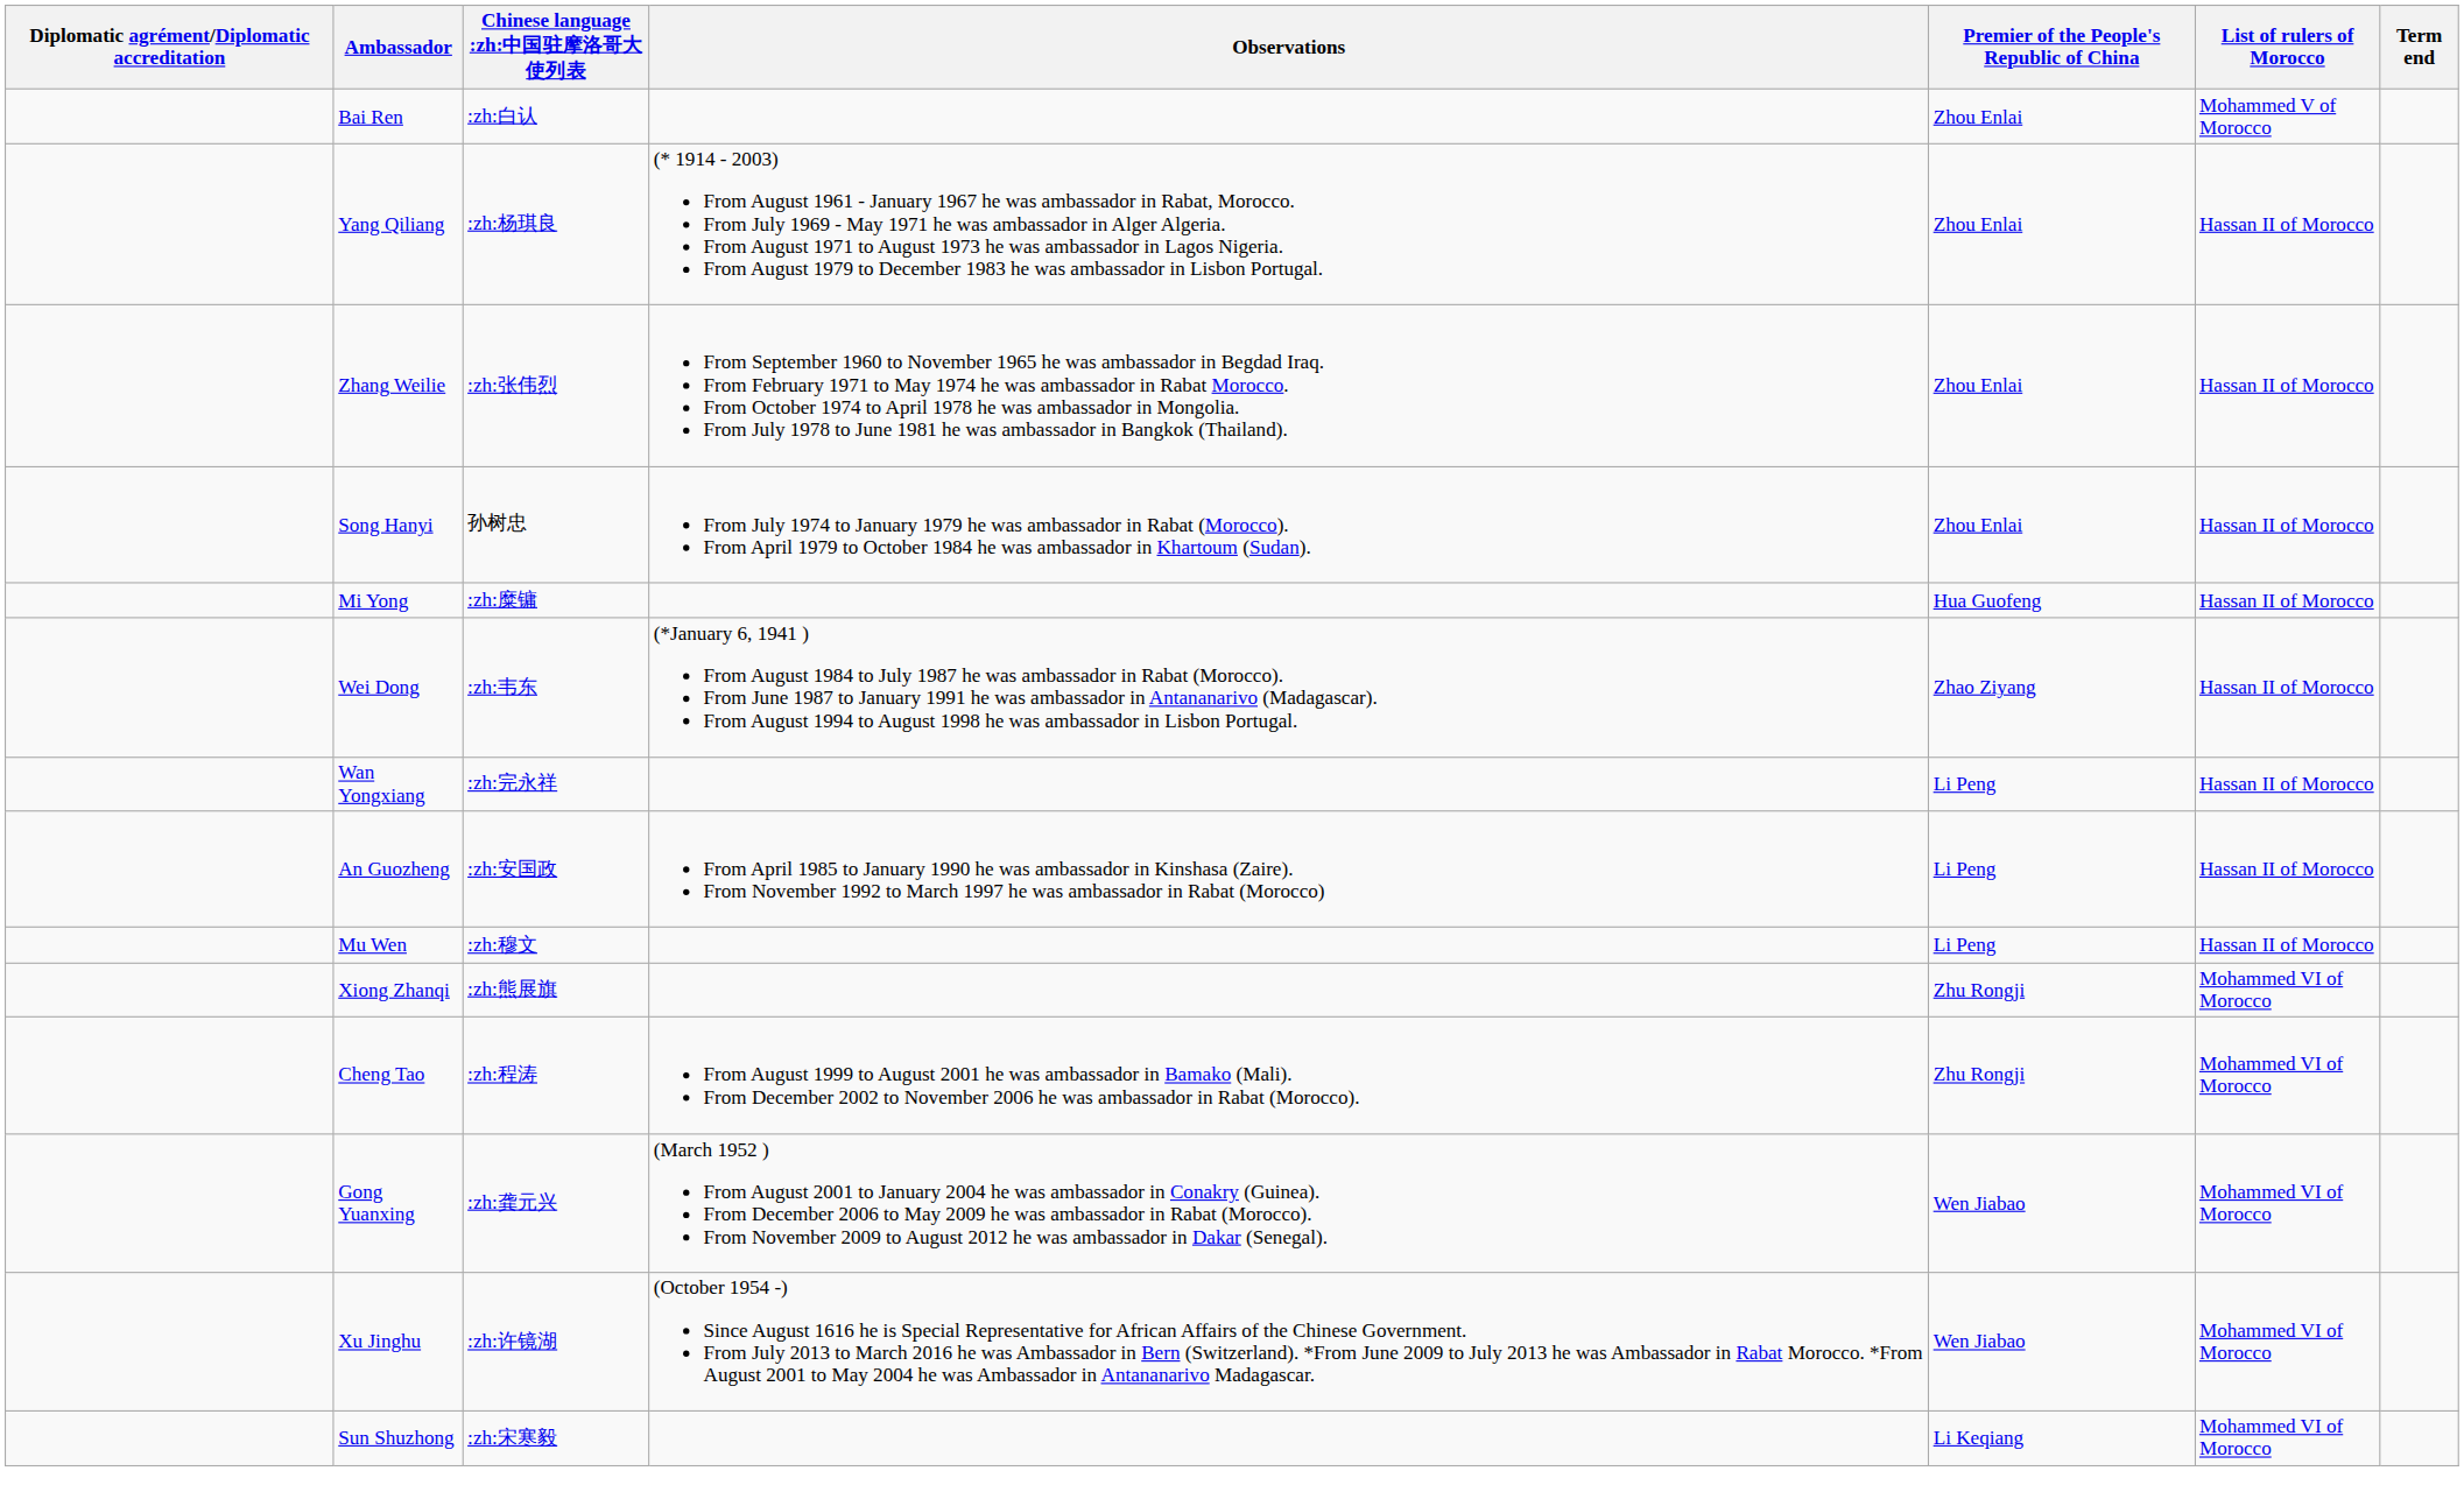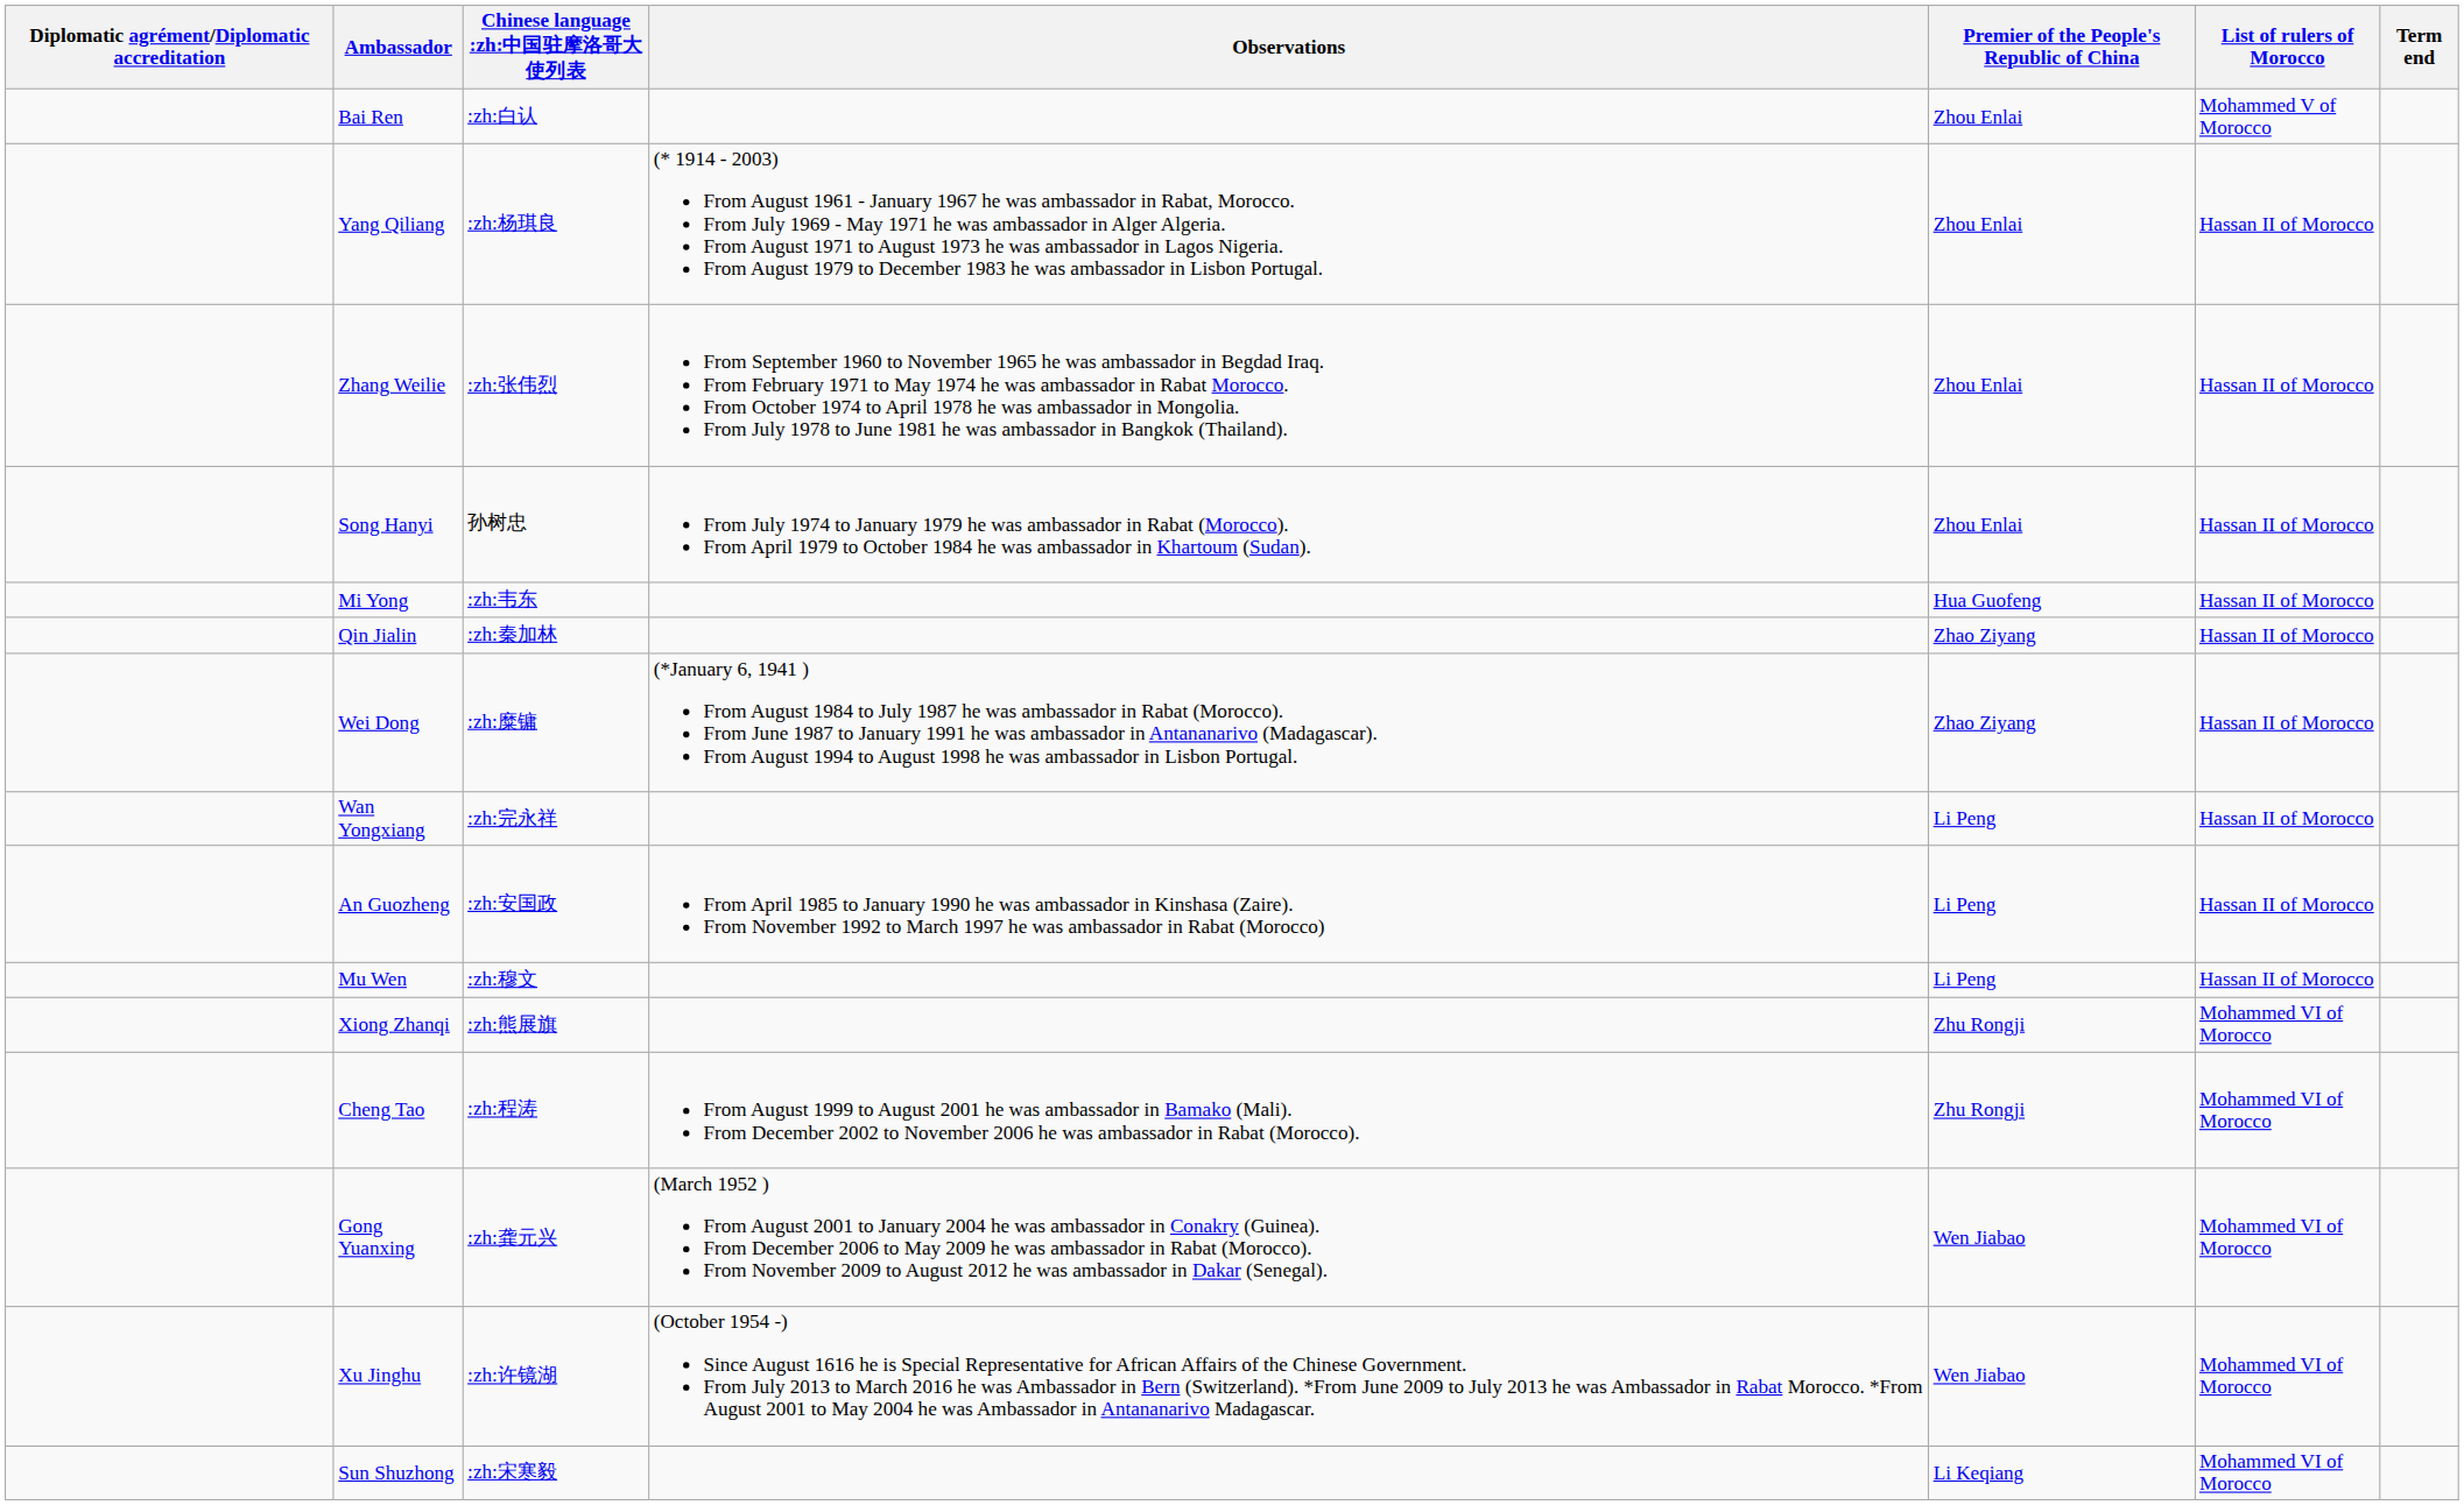Mi Yong | Chinese language :zh:中国驻摩洛哥大使列表: :zh:糜镛 -> :zh:韦东
+ row: Qin Jialin | :zh:秦加林 | Zhao Ziyang | Hassan II of Morocco
Wei Dong | Chinese language :zh:中国驻摩洛哥大使列表: :zh:韦东 -> :zh:糜镛
